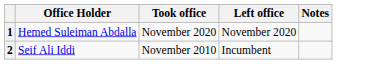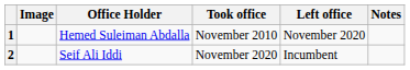+ column: Image
1 | Took office: November 2020 -> November 2010
2 | Took office: November 2010 -> November 2020
